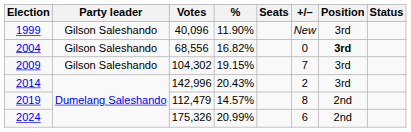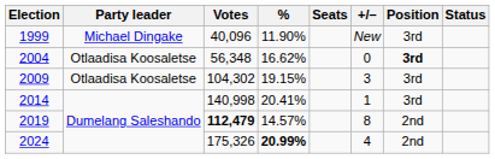1999 | Party leader: Gilson Saleshando -> Michael Dingake
2004 | Party leader: Gilson Saleshando -> Otlaadisa Koosaletse
2004 | Votes: 68,556 -> 56,348
2004 | %: 16.82% -> 16.62%
2009 | Party leader: Gilson Saleshando -> Otlaadisa Koosaletse
2009 | +/–: 7 -> 3
2014 | Votes: 142,996 -> 140,998
2014 | %: 20.43% -> 20.41%
2014 | +/–: 2 -> 1
2019 | Votes: normal -> bold
2024 | %: normal -> bold
2024 | +/–: 6 -> 4
